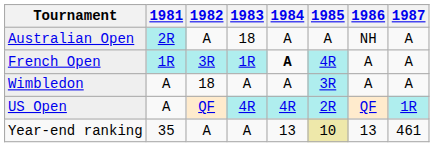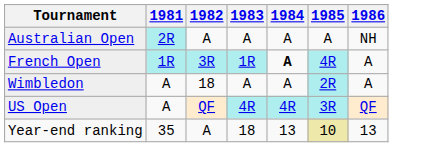- column: 1987 | A | A | A | 1R | 461
Australian Open | 1983: 18 -> A
Wimbledon | 1985: 3R -> 2R
US Open | 1985: 2R -> 3R
Year-end ranking | 1983: A -> 18
